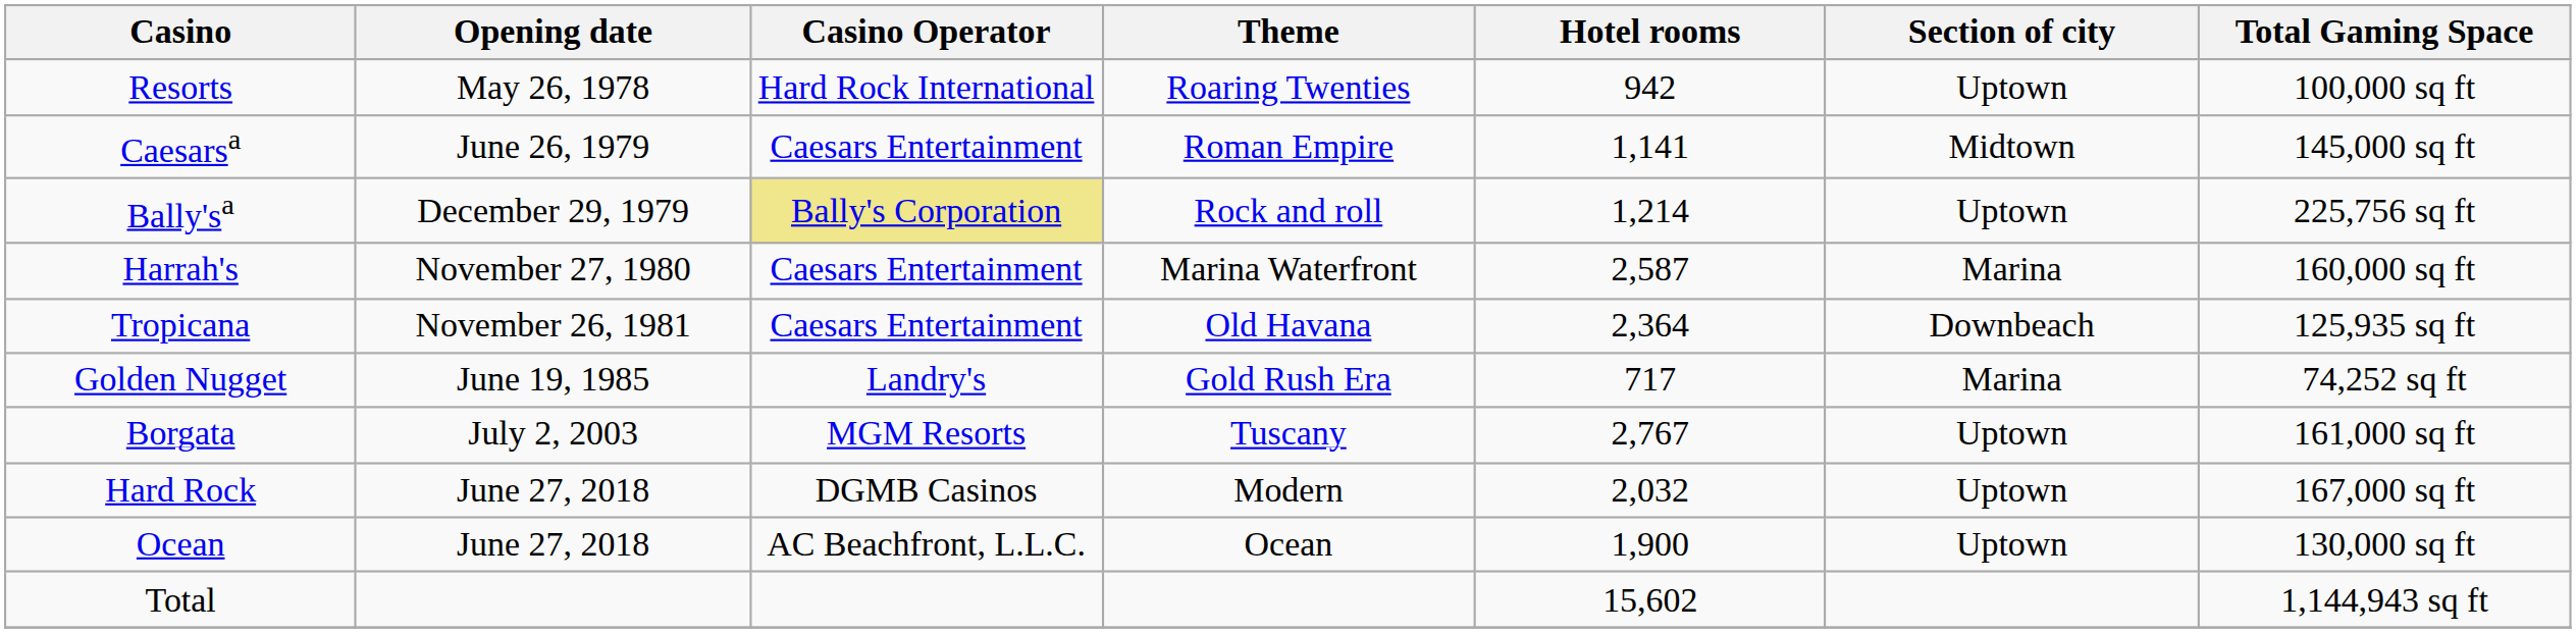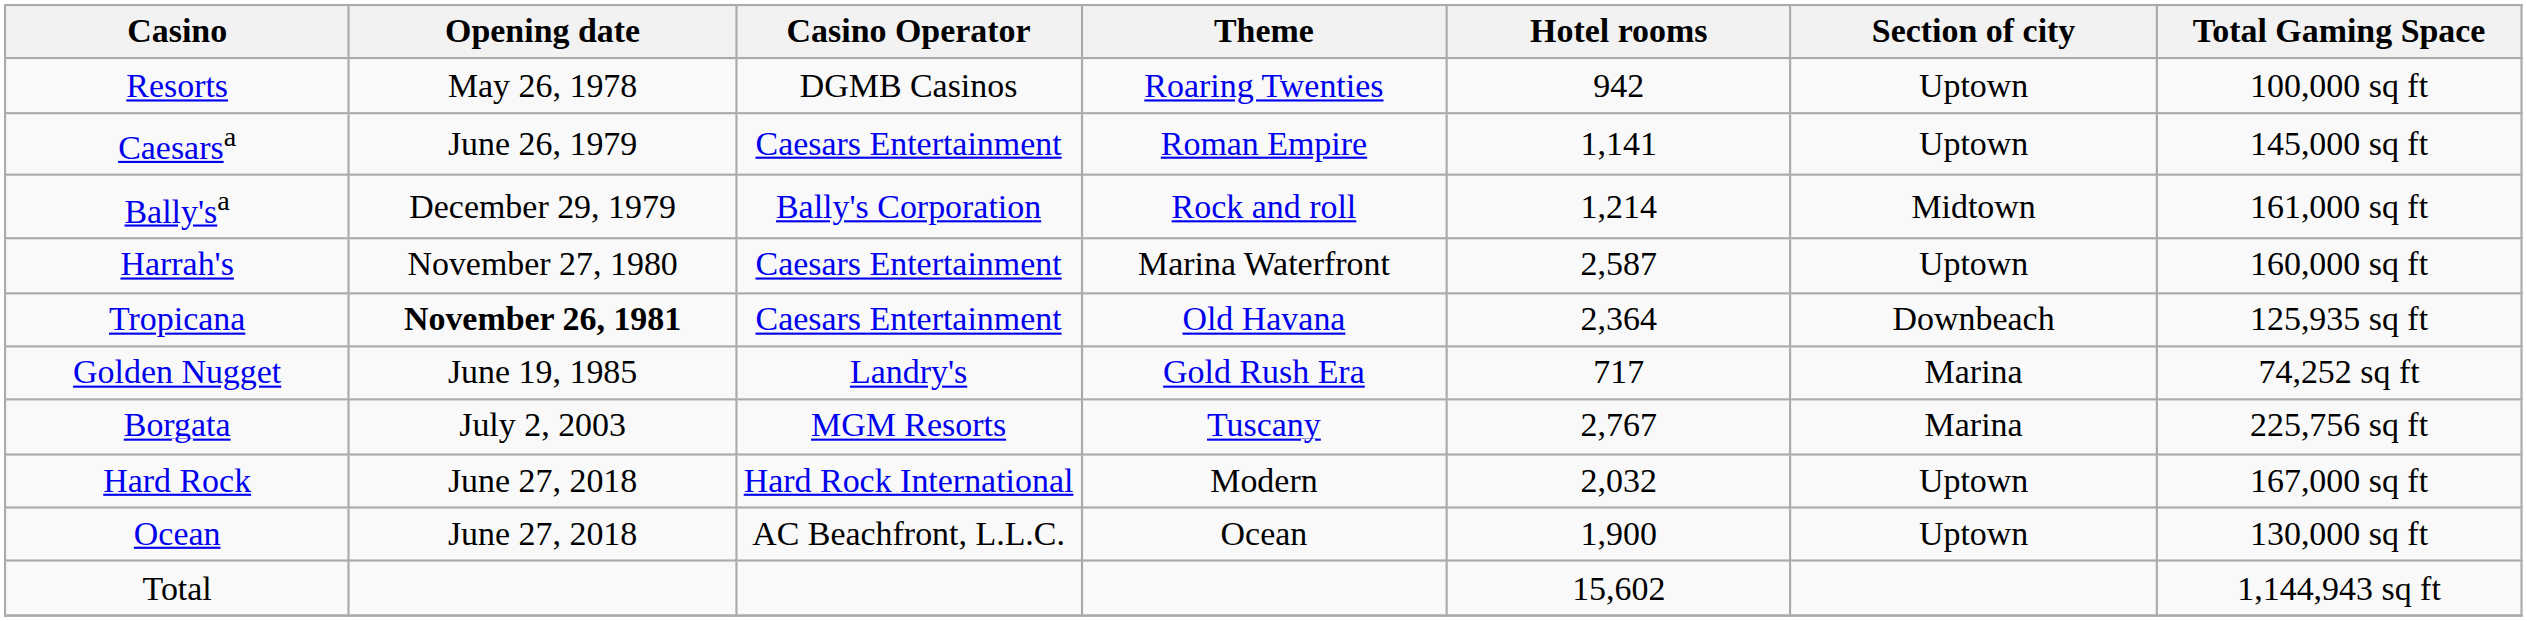Resorts | Casino Operator: Hard Rock International -> DGMB Casinos
Caesarsa | Section of city: Midtown -> Uptown
Bally'sa | Casino Operator: khaki background -> no background
Bally'sa | Section of city: Uptown -> Midtown
Bally'sa | Total Gaming Space: 225,756 sq ft -> 161,000 sq ft
Harrah's | Section of city: Marina -> Uptown
Tropicana | Opening date: normal -> bold
Borgata | Section of city: Uptown -> Marina
Borgata | Total Gaming Space: 161,000 sq ft -> 225,756 sq ft
Hard Rock | Casino Operator: DGMB Casinos -> Hard Rock International
